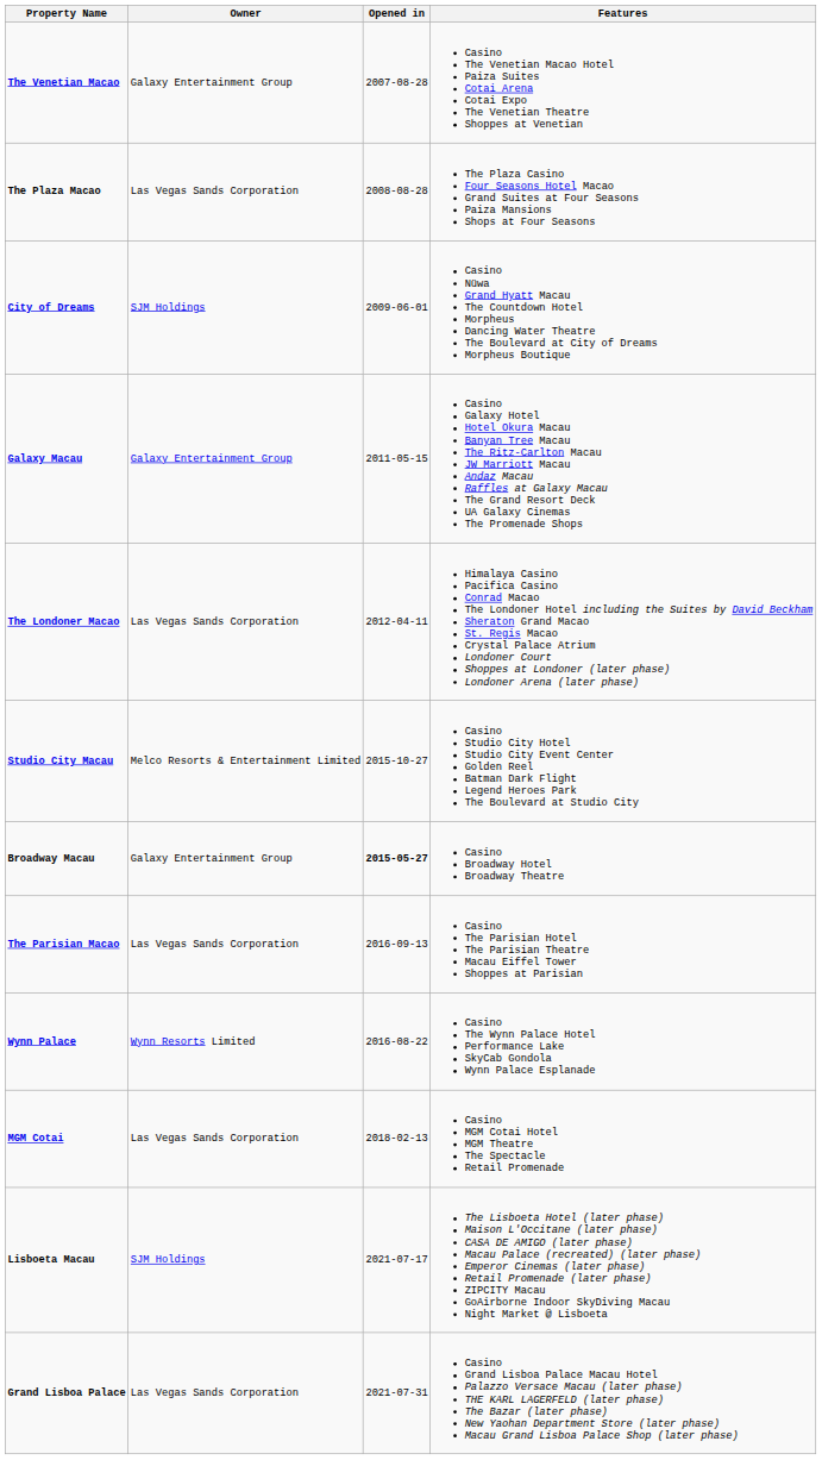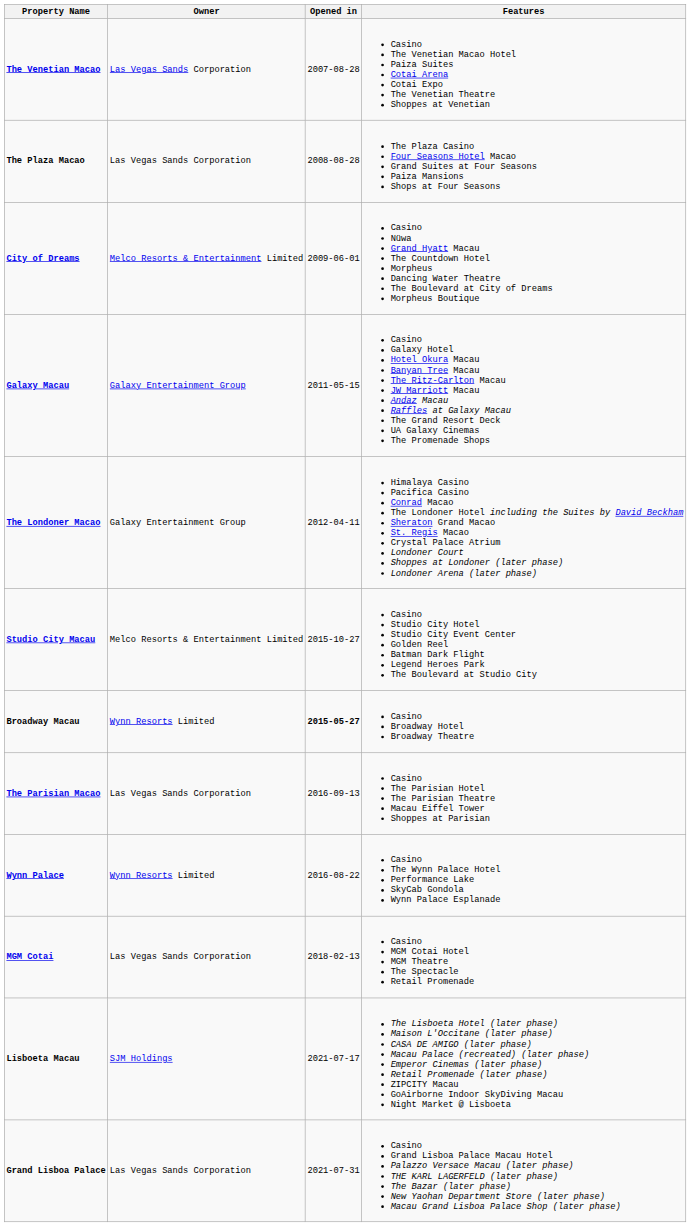The Venetian Macao | Owner: Galaxy Entertainment Group -> Las Vegas Sands Corporation
City of Dreams | Owner: SJM Holdings -> Melco Resorts & Entertainment Limited
The Londoner Macao | Owner: Las Vegas Sands Corporation -> Galaxy Entertainment Group
Broadway Macau | Owner: Galaxy Entertainment Group -> Wynn Resorts Limited
